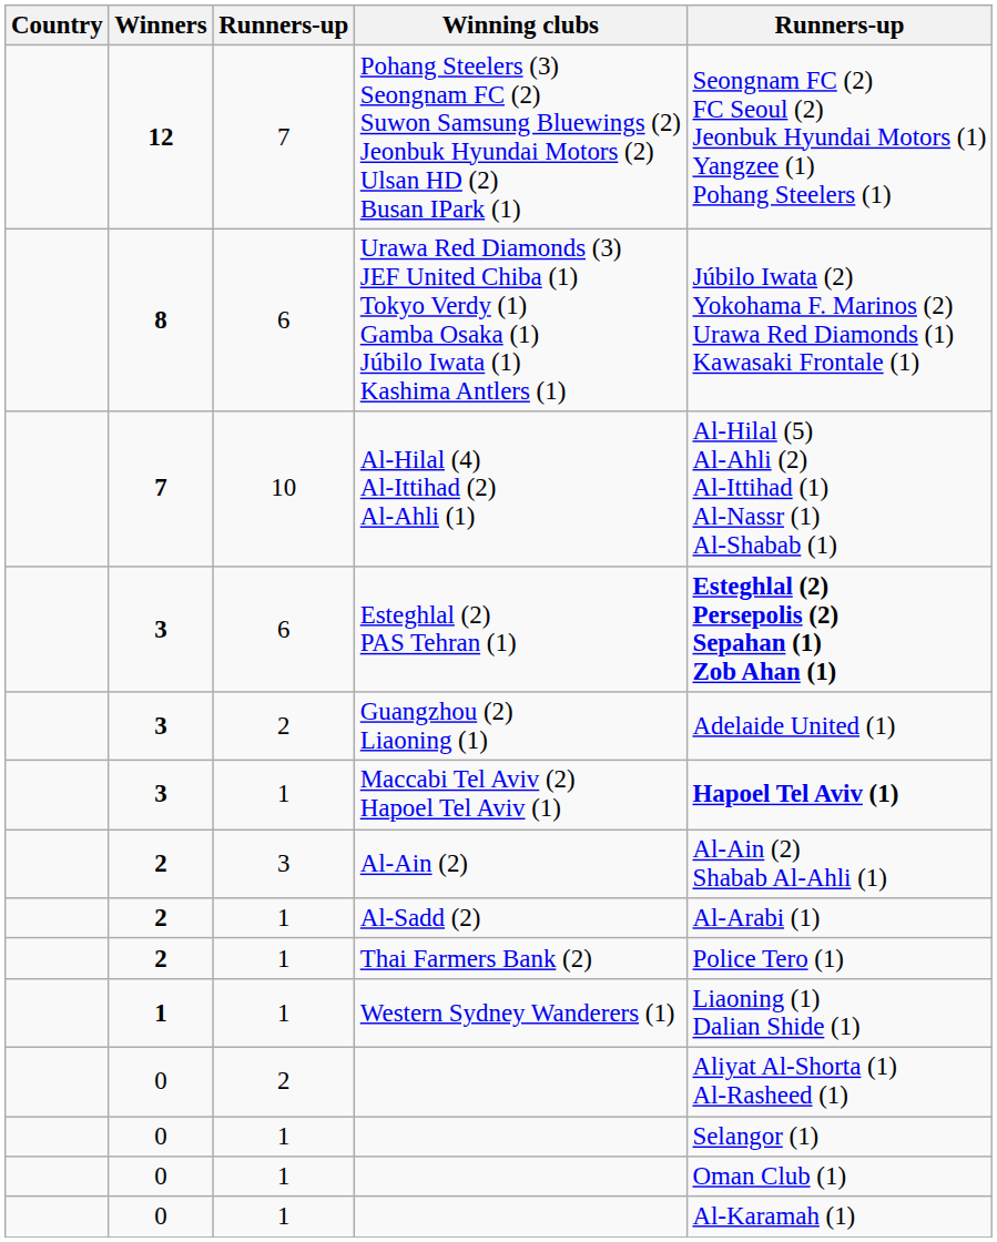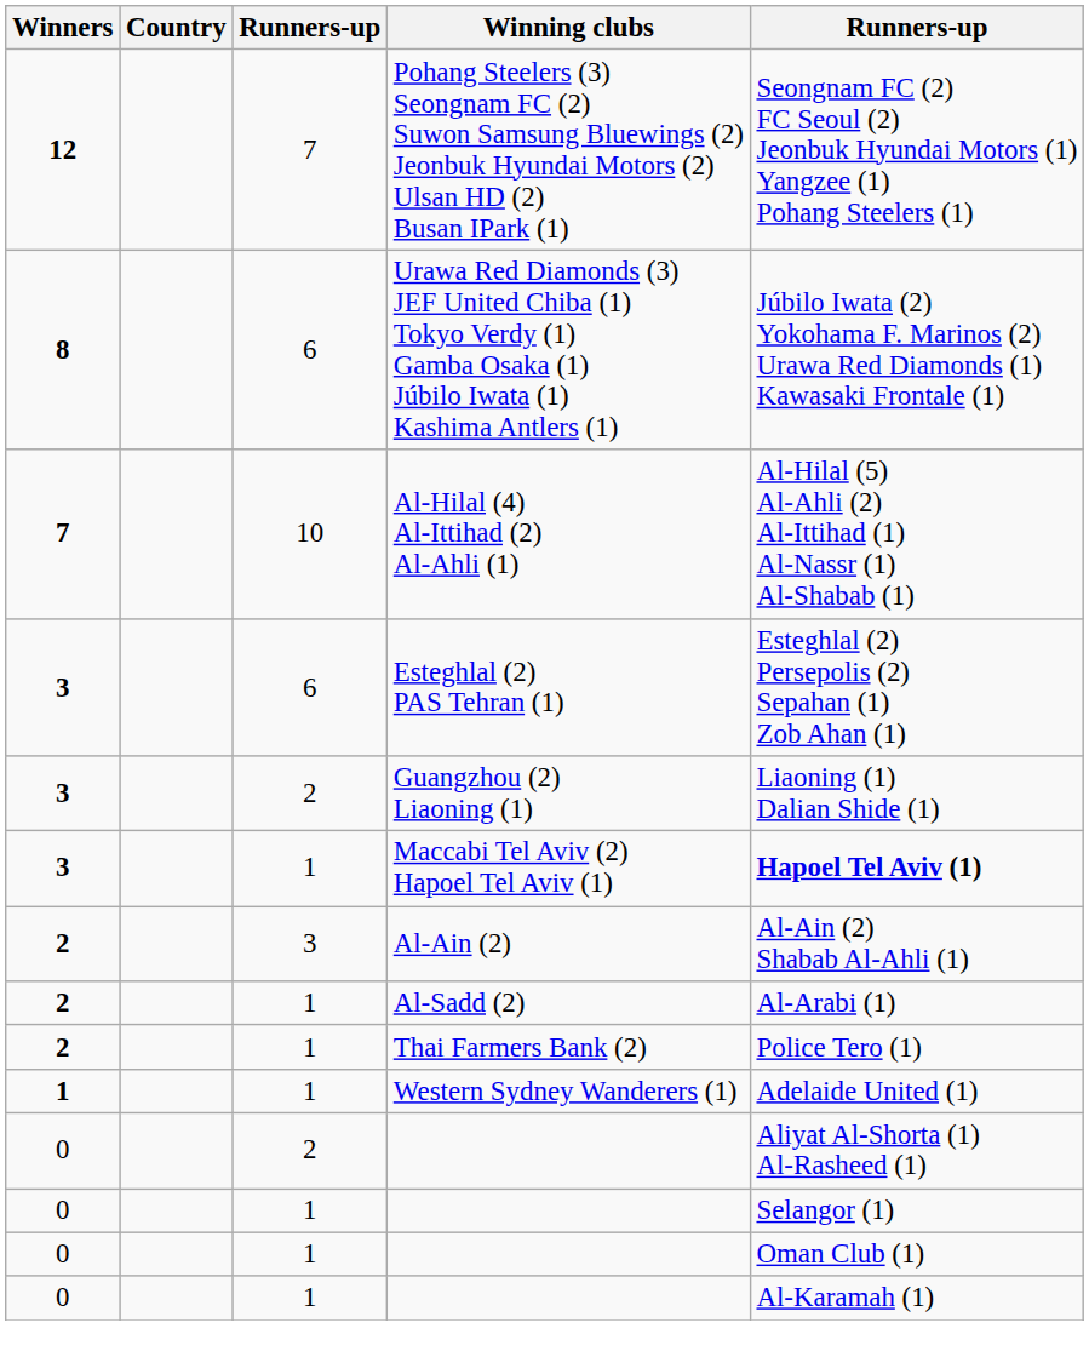columns swapped: Country <-> Winners
Esteghlal (2) PAS Tehran (1) | column 5: bold -> normal
Guangzhou (2) Liaoning (1) | column 5: Adelaide United (1) -> Liaoning (1) Dalian Shide (1)
Western Sydney Wanderers (1) | column 5: Liaoning (1) Dalian Shide (1) -> Adelaide United (1)
